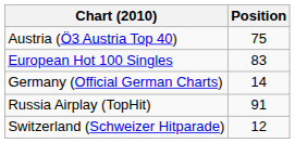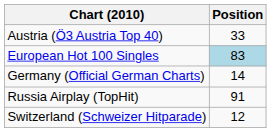Austria (Ö3 Austria Top 40) | Position: 75 -> 33
European Hot 100 Singles | Position: no background -> lightblue background
